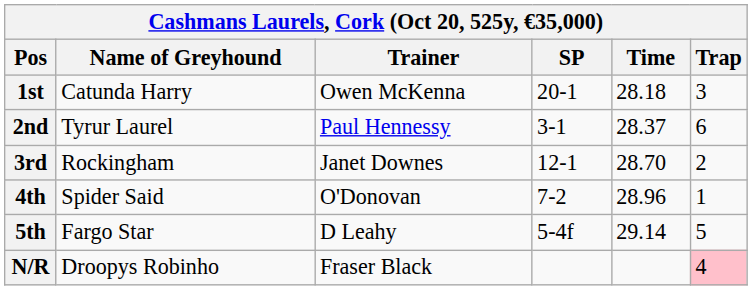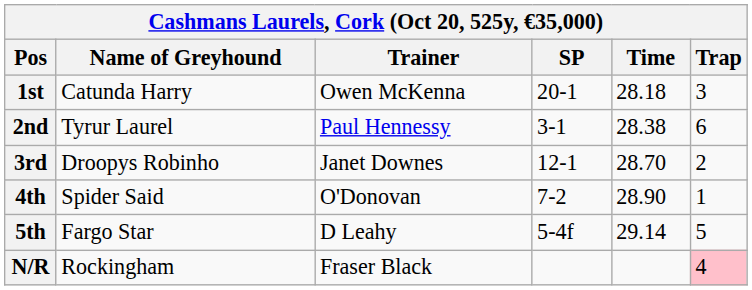2nd | Time: 28.37 -> 28.38
3rd | Name of Greyhound: Rockingham -> Droopys Robinho
4th | Time: 28.96 -> 28.90
N/R | Name of Greyhound: Droopys Robinho -> Rockingham
